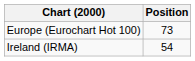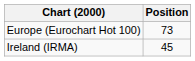Ireland (IRMA) | Position: 54 -> 45
